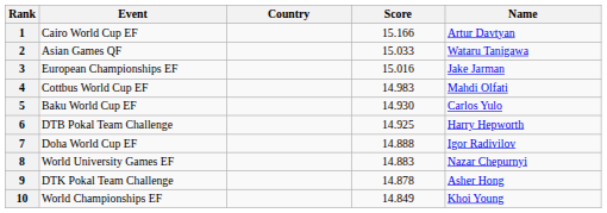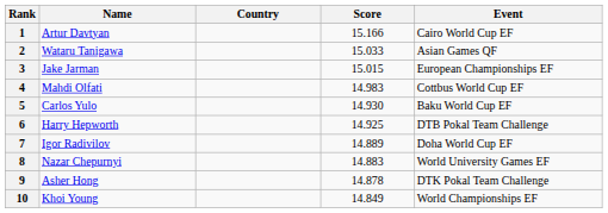columns swapped: Name <-> Event
3 | Score: 15.016 -> 15.015
7 | Score: 14.888 -> 14.889
